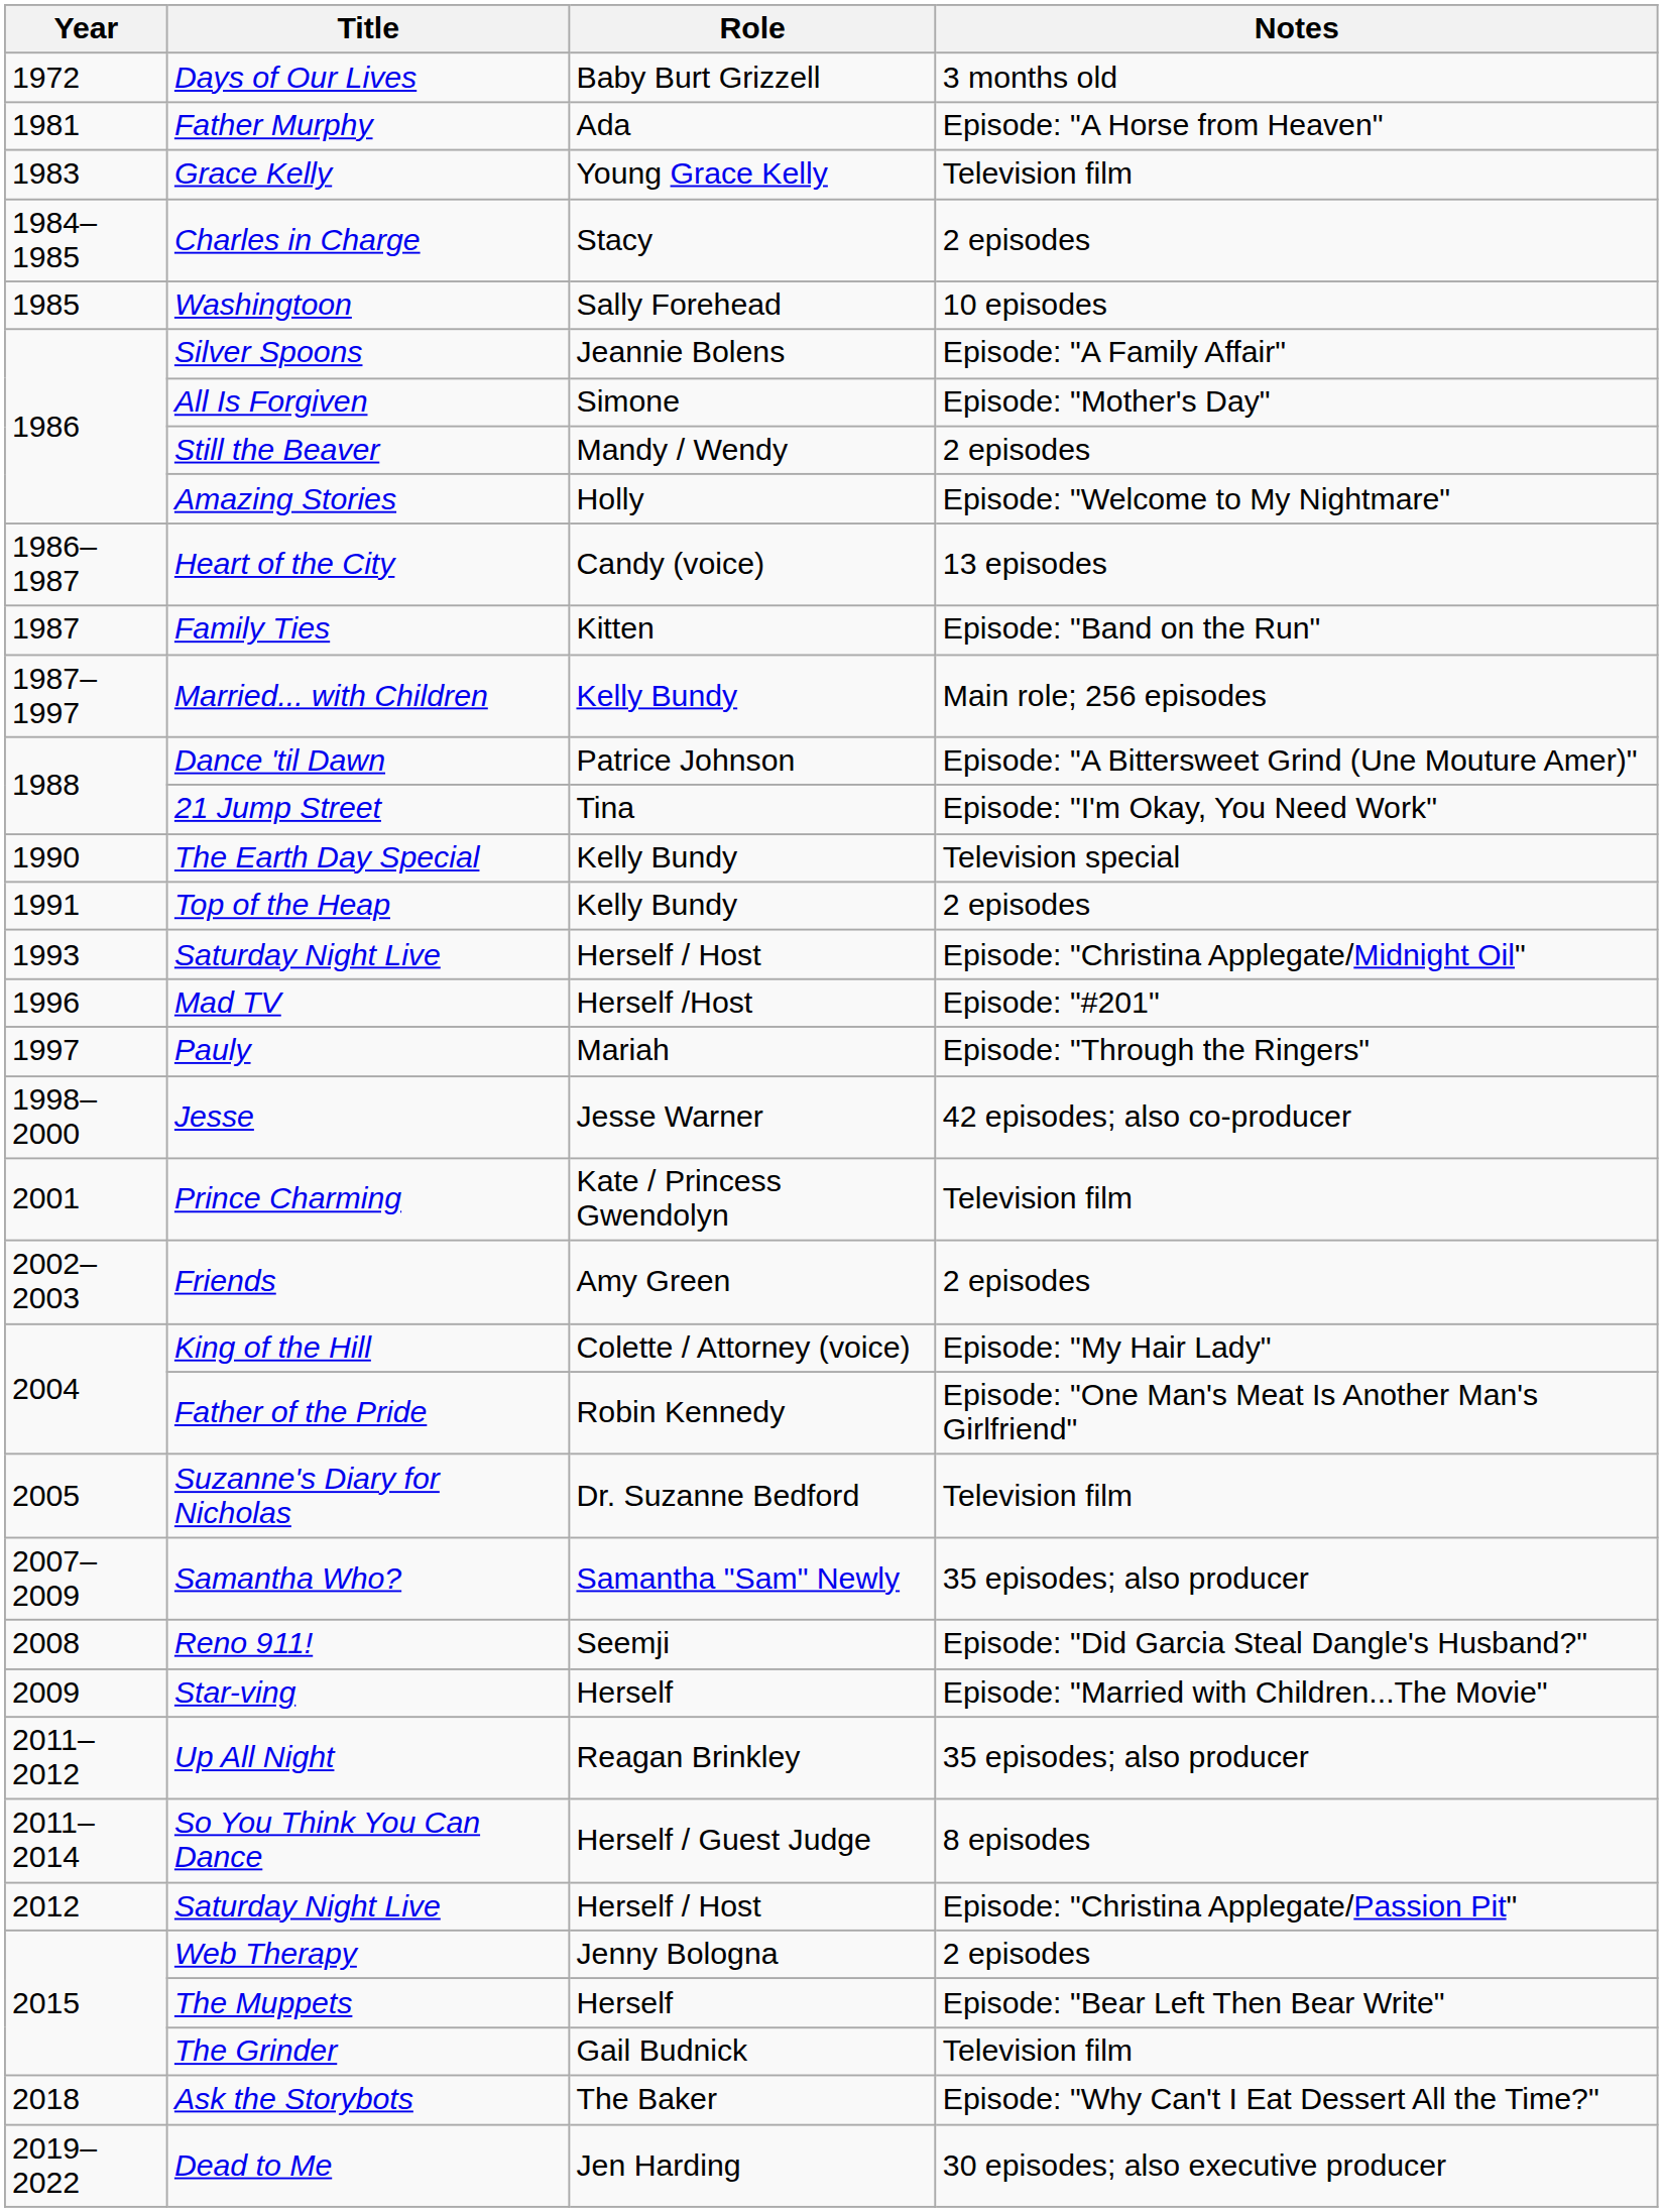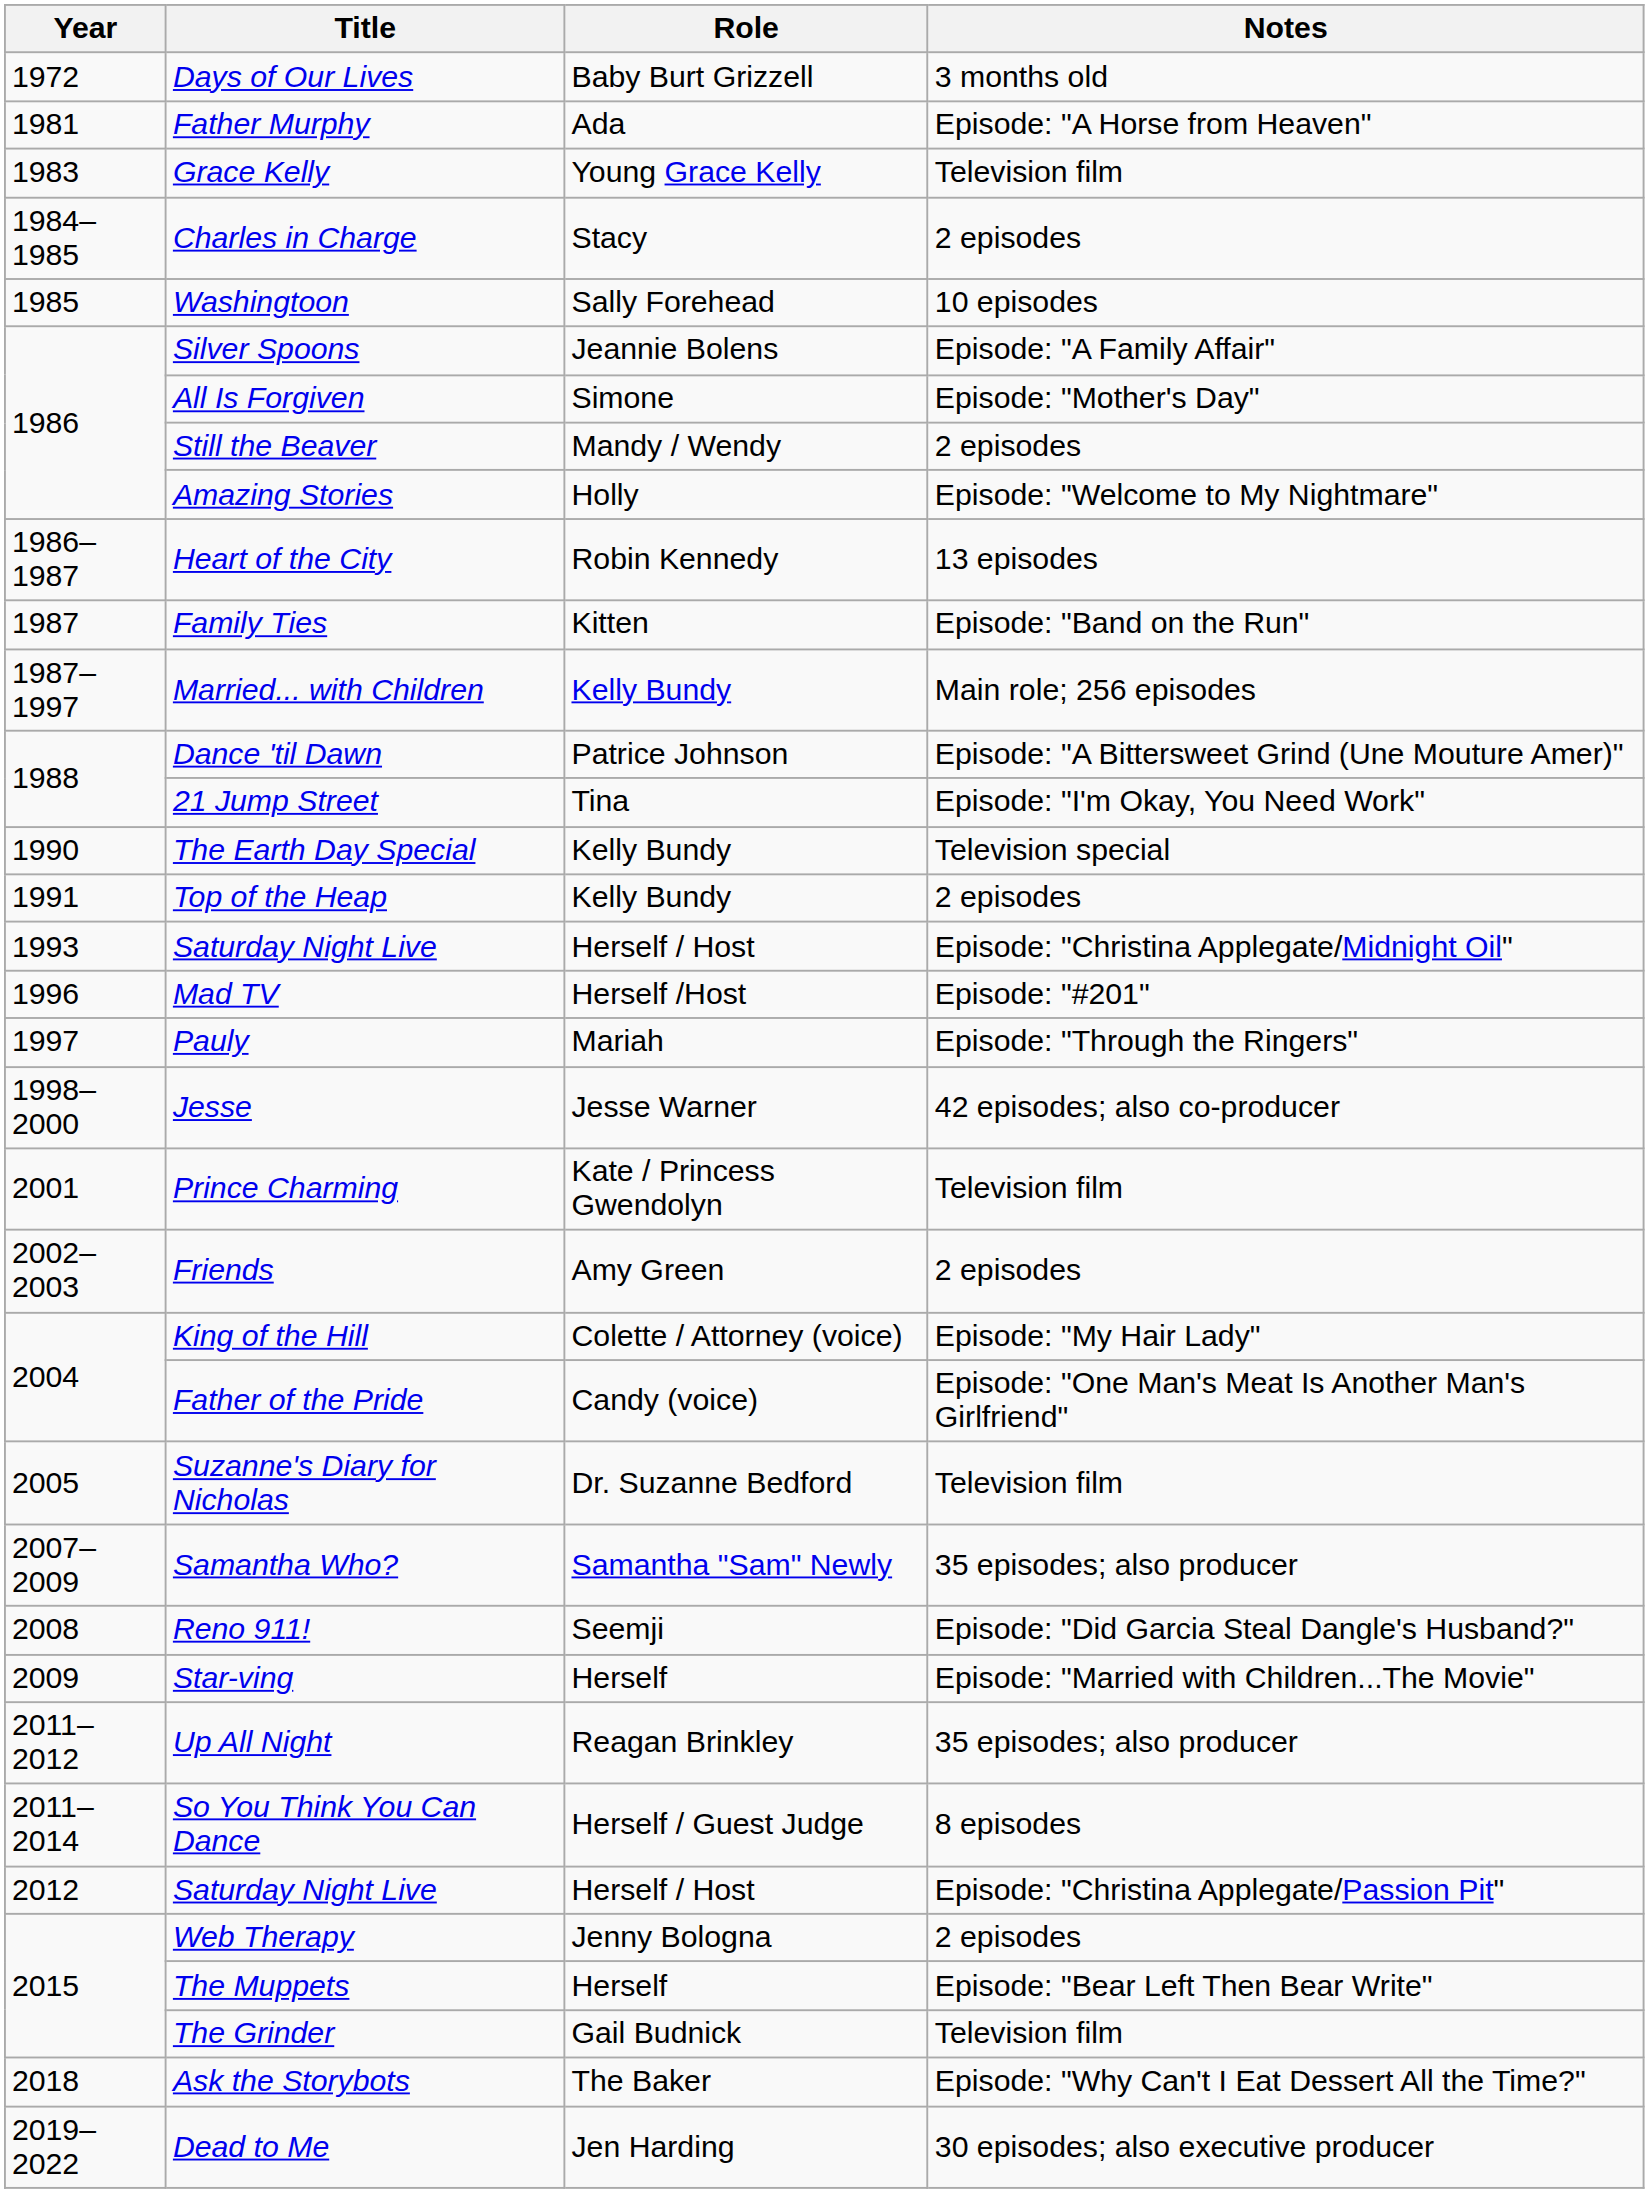Heart of the City | Role: Candy (voice) -> Robin Kennedy
Father of the Pride | Role: Robin Kennedy -> Candy (voice)
